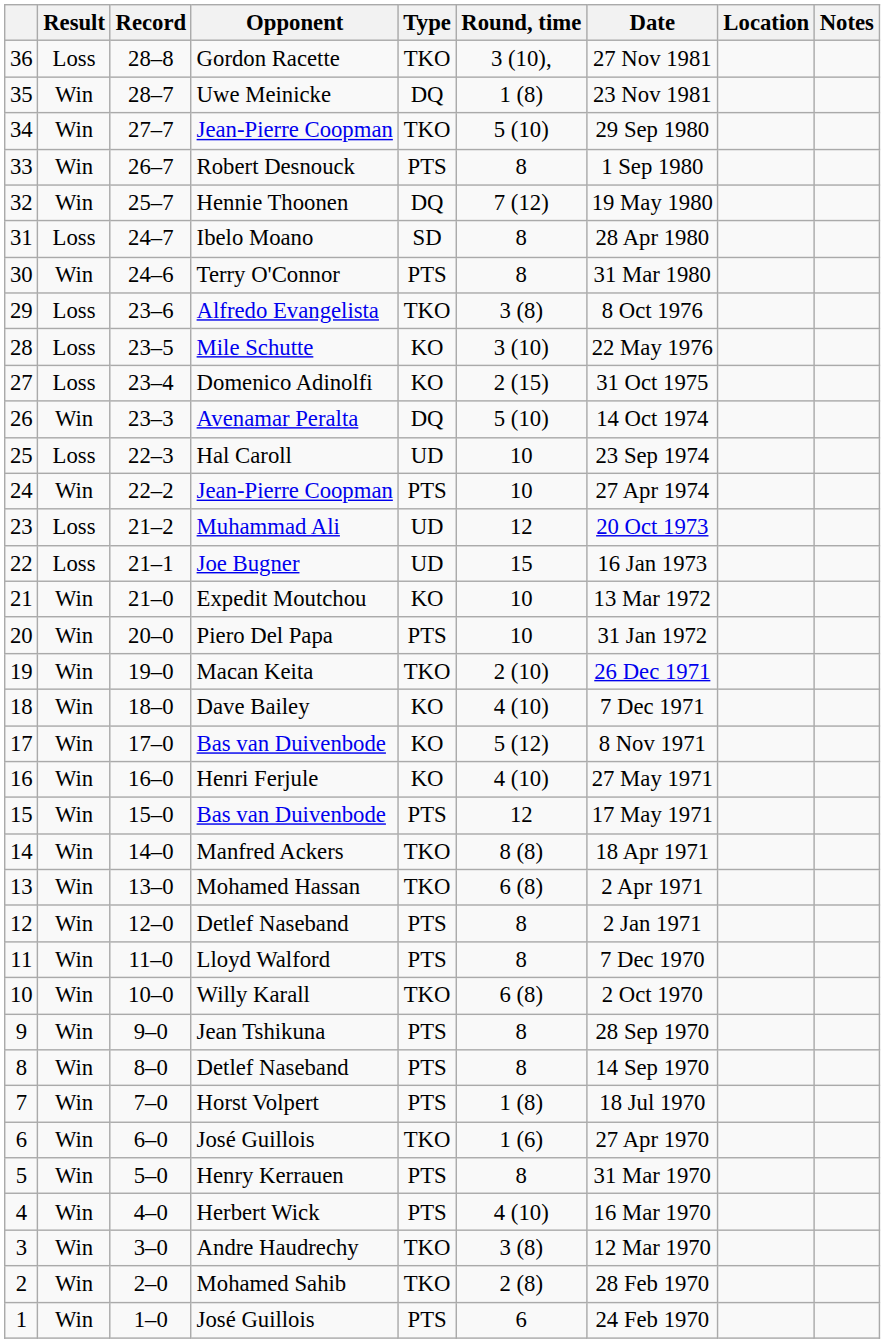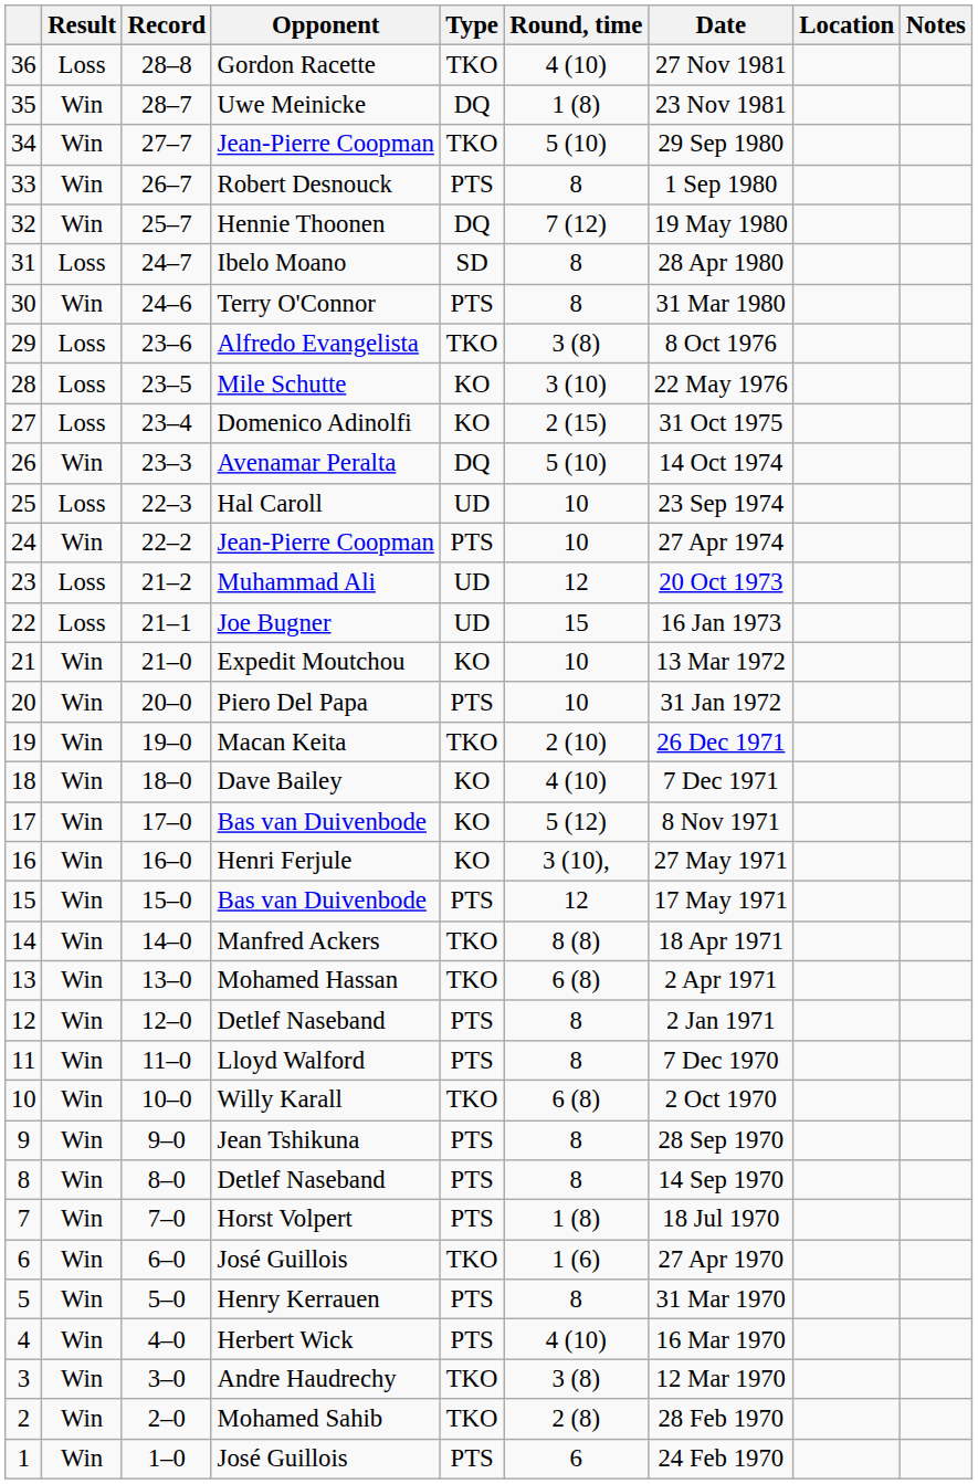36 | Round, time: 3 (10), -> 4 (10)
16 | Round, time: 4 (10) -> 3 (10),
